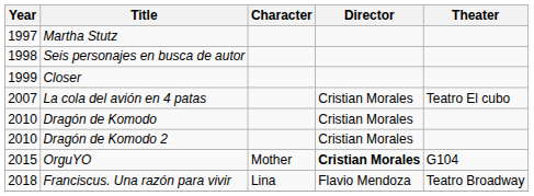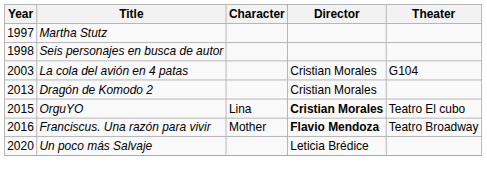- row: 1999 | Closer
La cola del avión en 4 patas | Year: 2007 -> 2003
La cola del avión en 4 patas | Theater: Teatro El cubo -> G104
- row: 2010 | Dragón de Komodo | Cristian Morales
Dragón de Komodo 2 | Year: 2010 -> 2013
OrguYO | Character: Mother -> Lina
OrguYO | Theater: G104 -> Teatro El cubo
Franciscus. Una razón para vivir | Year: 2018 -> 2016
Franciscus. Una razón para vivir | Character: Lina -> Mother
Franciscus. Una razón para vivir | Director: normal -> bold
+ row: 2020 | Un poco más Salvaje | Leticia Brédice
